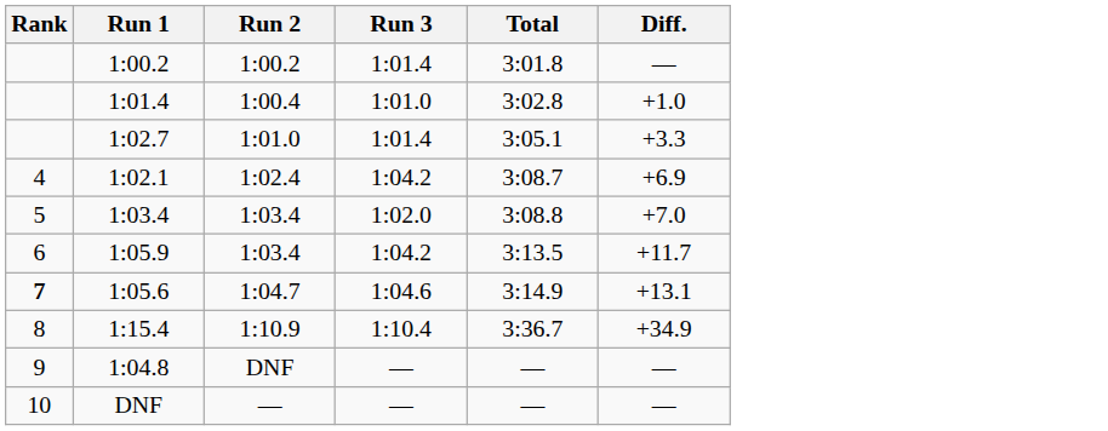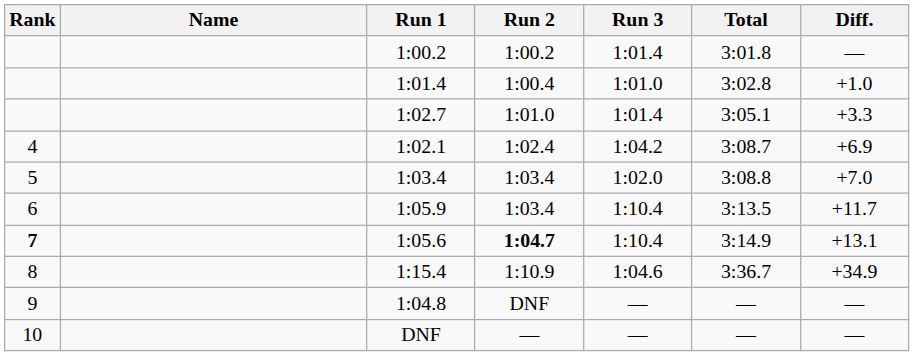+ column: Name
1:05.9 | Run 3: 1:04.2 -> 1:10.4
1:05.6 | Run 2: normal -> bold
1:05.6 | Run 3: 1:04.6 -> 1:10.4
1:15.4 | Run 3: 1:10.4 -> 1:04.6
